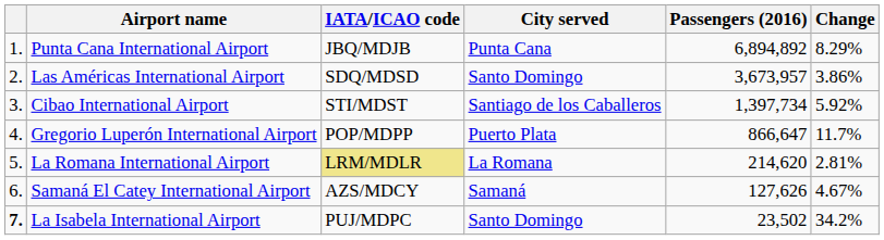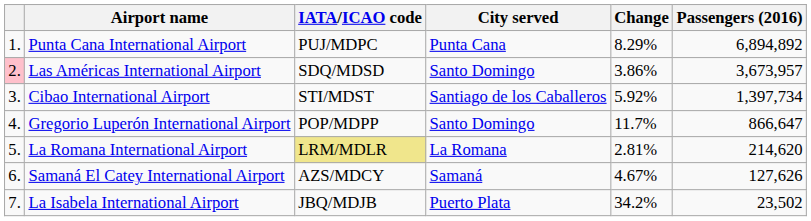columns swapped: Passengers (2016) <-> Change
Punta Cana International Airport | IATA/ICAO code: JBQ/MDJB -> PUJ/MDPC
Las Américas International Airport | column 1: no background -> pink background
Gregorio Luperón International Airport | City served: Puerto Plata -> Santo Domingo
La Isabela International Airport | column 1: bold -> normal
La Isabela International Airport | IATA/ICAO code: PUJ/MDPC -> JBQ/MDJB
La Isabela International Airport | City served: Santo Domingo -> Puerto Plata
